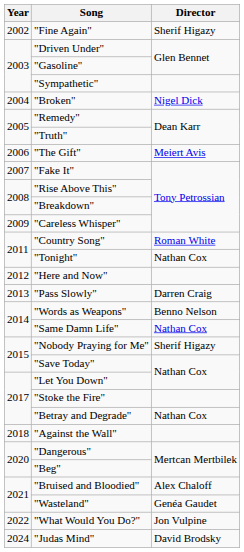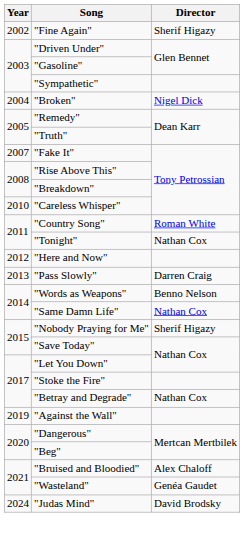- row: 2006 | "The Gift" | Meiert Avis
"Careless Whisper" | Year: 2009 -> 2010
"Against the Wall" | Year: 2018 -> 2019
- row: 2022 | "What Would You Do?" | Jon Vulpine
